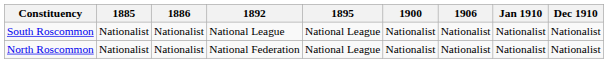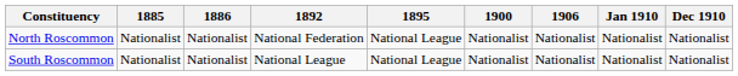rows swapped: North Roscommon <-> South Roscommon
